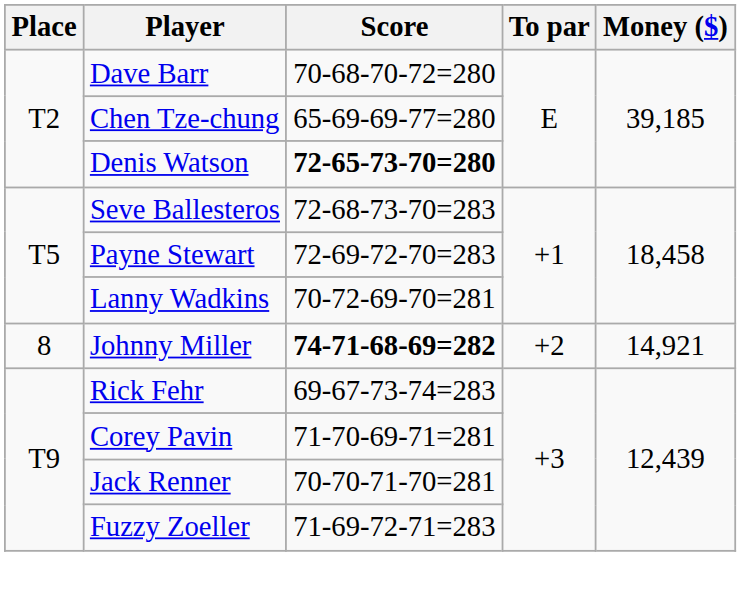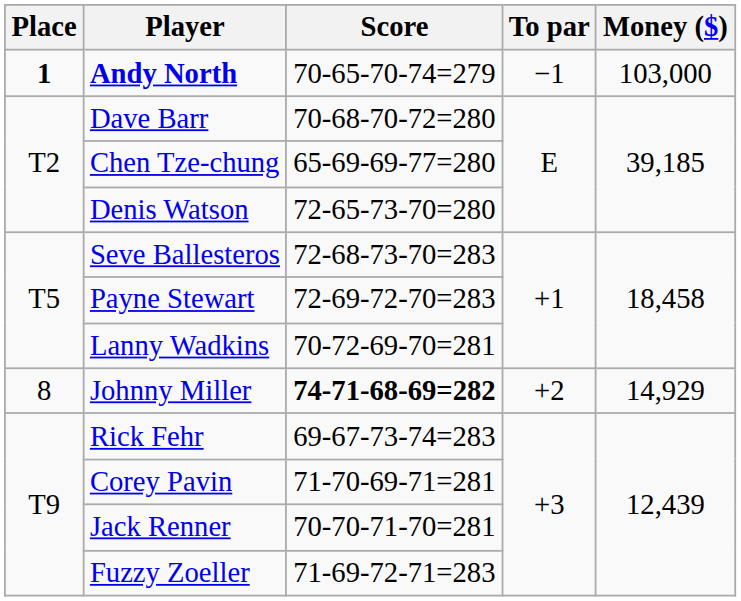+ row: 1 | Andy North | 70-65-70-74=279 | −1 | 103,000
Denis Watson | Score: bold -> normal
Johnny Miller | Money ($): 14,921 -> 14,929
